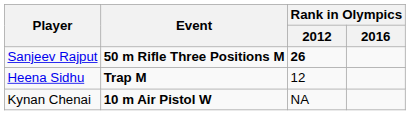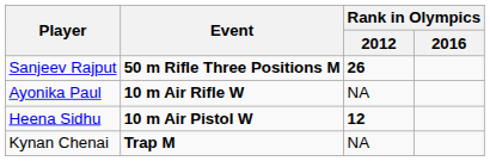+ row: Ayonika Paul | 10 m Air Rifle W | NA
Heena Sidhu | Event: Trap M -> 10 m Air Pistol W
Heena Sidhu | Rank in Olympics / 2012: normal -> bold
Kynan Chenai | Event: 10 m Air Pistol W -> Trap M
